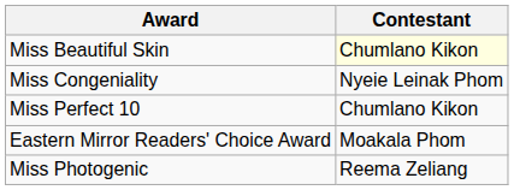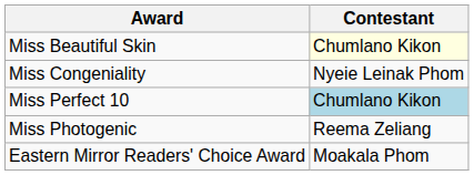Miss Perfect 10 | Contestant: no background -> lightblue background
rows swapped: Miss Photogenic <-> Eastern Mirror Readers' Choice Award
